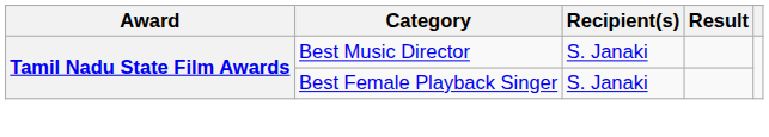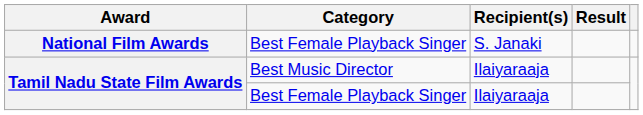+ row: National Film Awards | Best Female Playback Singer | S. Janaki
Tamil Nadu State Film Awards / Best Music Director | Recipient(s): S. Janaki -> Ilaiyaraaja
Tamil Nadu State Film Awards / Best Female Playback Singer | Recipient(s): S. Janaki -> Ilaiyaraaja
